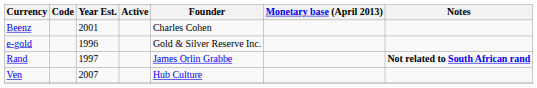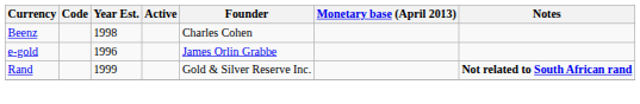Beenz | Year Est.: 2001 -> 1998
e-gold | Founder: Gold & Silver Reserve Inc. -> James Orlin Grabbe
Rand | Year Est.: 1997 -> 1999
Rand | Founder: James Orlin Grabbe -> Gold & Silver Reserve Inc.
- row: Ven | 2007 | Hub Culture
